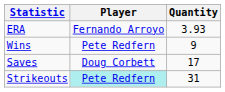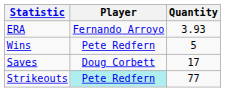Wins | Quantity: 9 -> 5
Strikeouts | Quantity: 31 -> 77
